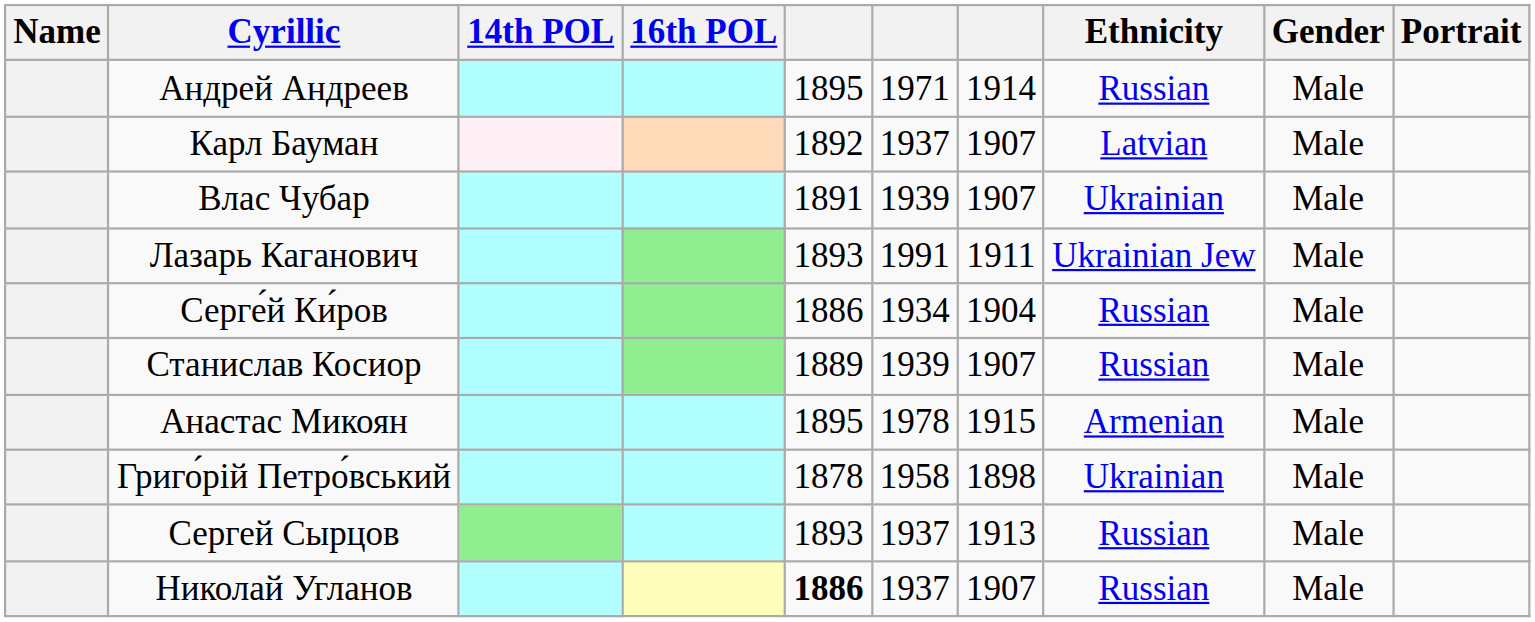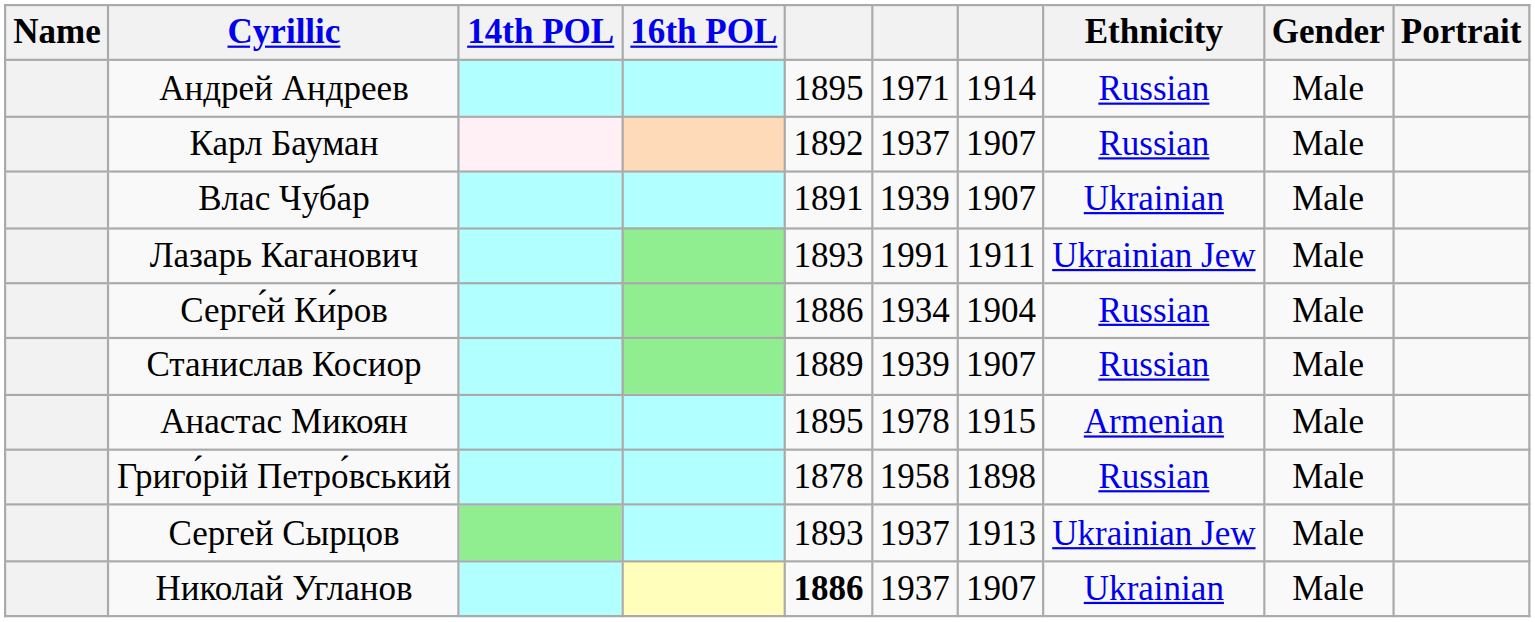Карл Бауман | Ethnicity: Latvian -> Russian
Григо́рій Петро́вський | Ethnicity: Ukrainian -> Russian
Сергей Сырцов | Ethnicity: Russian -> Ukrainian Jew
Николай Угланов | Ethnicity: Russian -> Ukrainian
